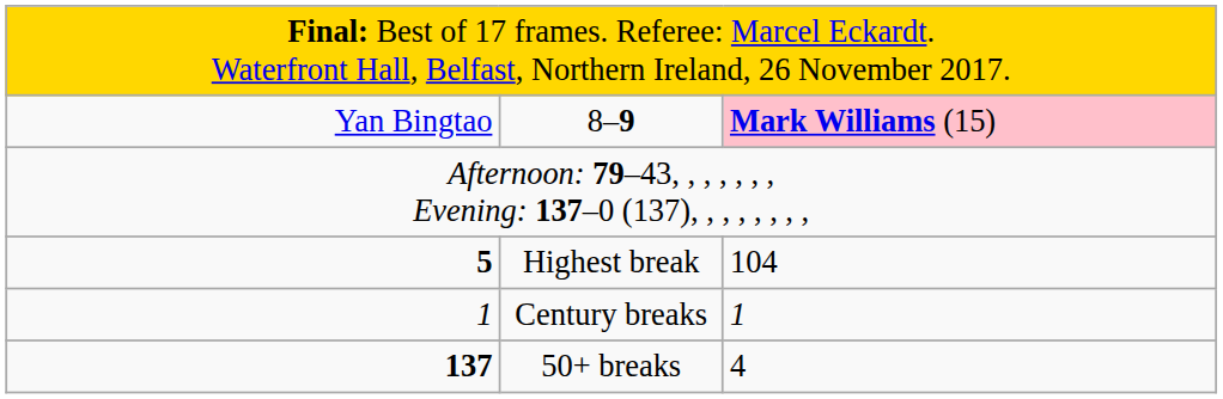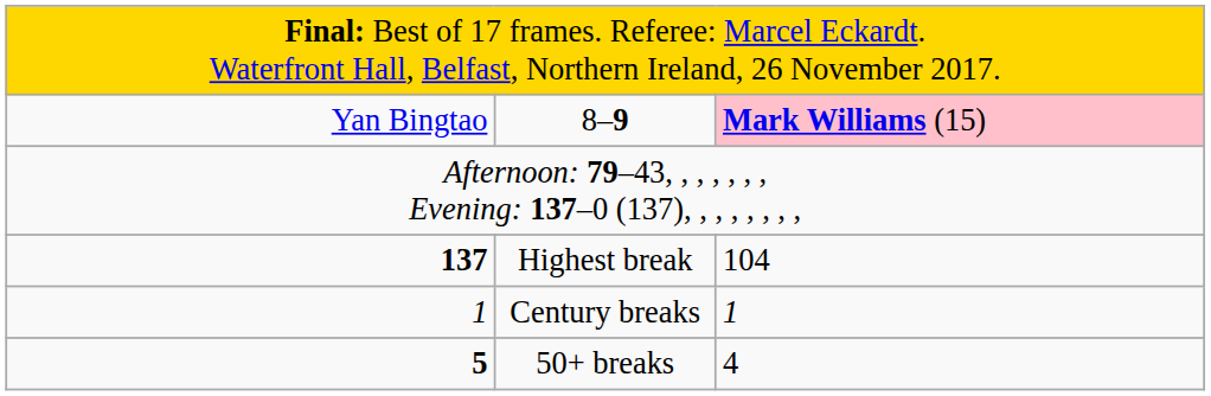Highest break | column 1: 5 -> 137
50+ breaks | column 1: 137 -> 5
